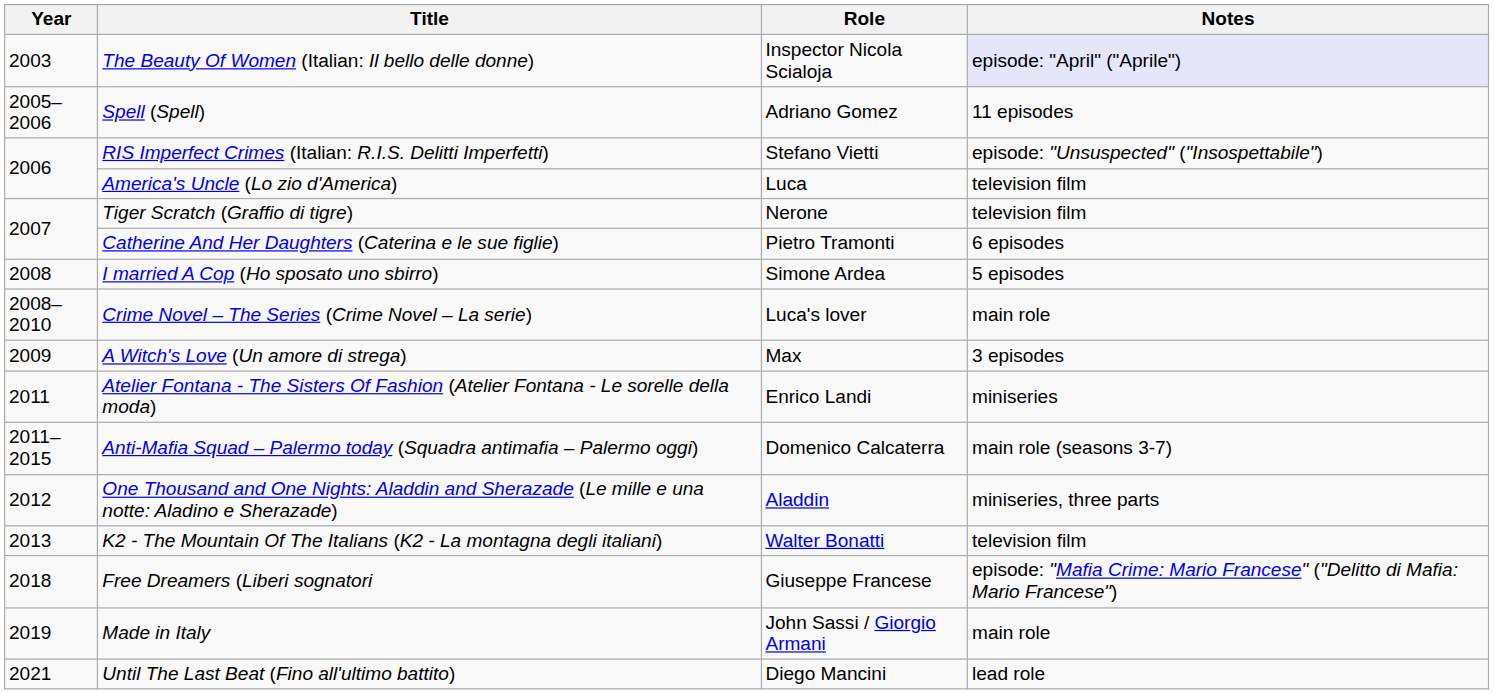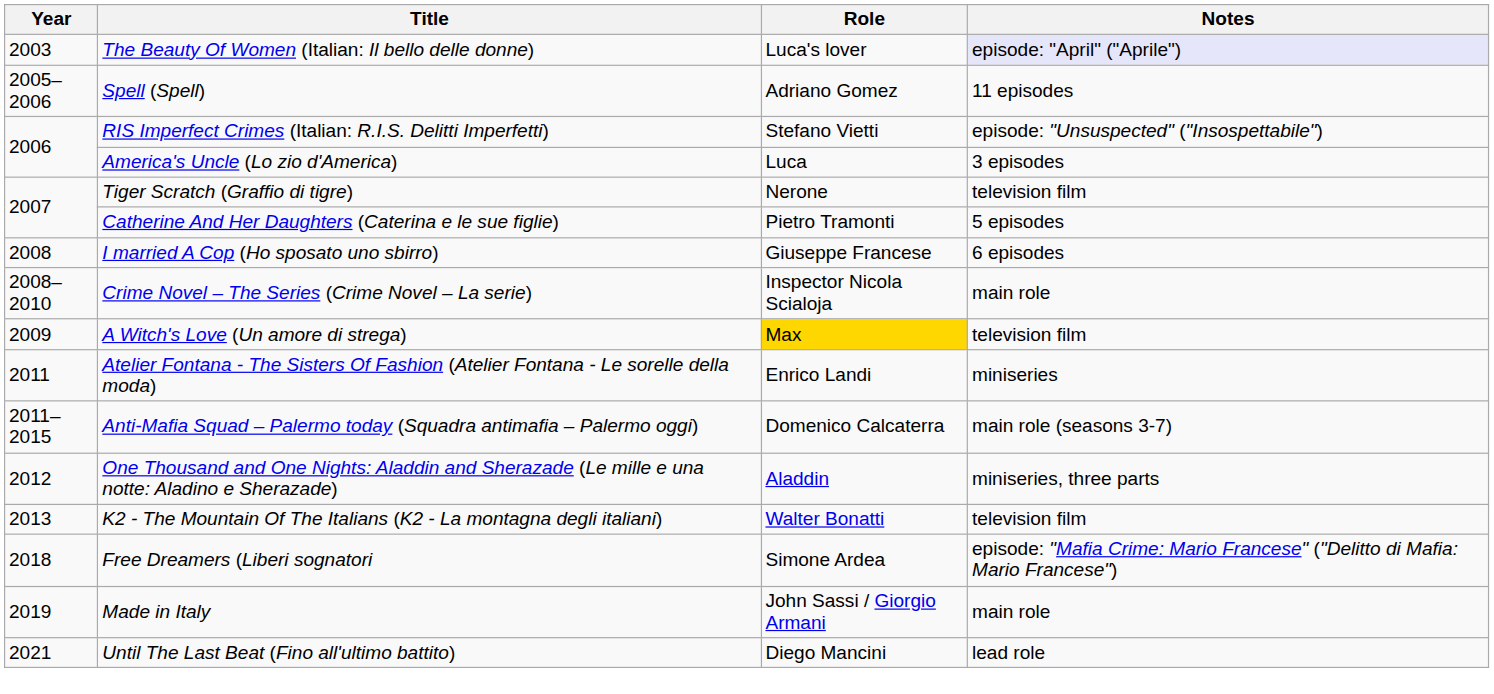The Beauty Of Women (Italian: Il bello delle donne) | Role: Inspector Nicola Scialoja -> Luca's lover
America's Uncle (Lo zio d'America) | Notes: television film -> 3 episodes
Catherine And Her Daughters (Caterina e le sue figlie) | Notes: 6 episodes -> 5 episodes
I married A Cop (Ho sposato uno sbirro) | Role: Simone Ardea -> Giuseppe Francese
I married A Cop (Ho sposato uno sbirro) | Notes: 5 episodes -> 6 episodes
Crime Novel – The Series (Crime Novel – La serie) | Role: Luca's lover -> Inspector Nicola Scialoja
A Witch's Love (Un amore di strega) | Role: no background -> gold background
A Witch's Love (Un amore di strega) | Notes: 3 episodes -> television film
Free Dreamers (Liberi sognatori | Role: Giuseppe Francese -> Simone Ardea
